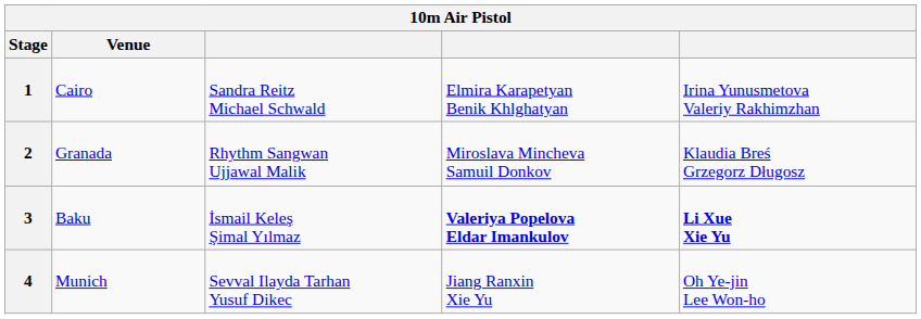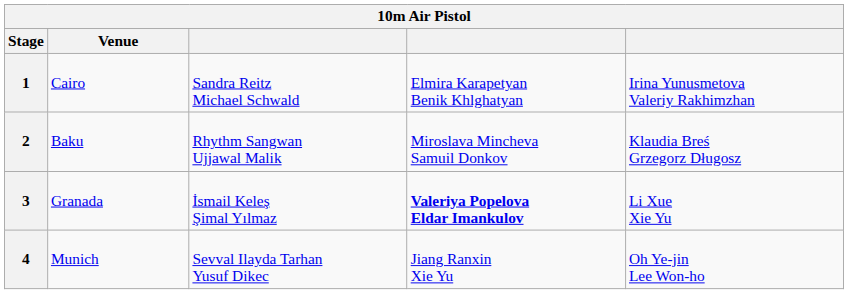2 | Venue: Granada -> Baku
3 | Venue: Baku -> Granada
3 | column 5: bold -> normal
